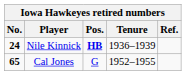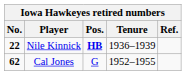Nile Kinnick | No.: 24 -> 22
Cal Jones | No.: 65 -> 62
